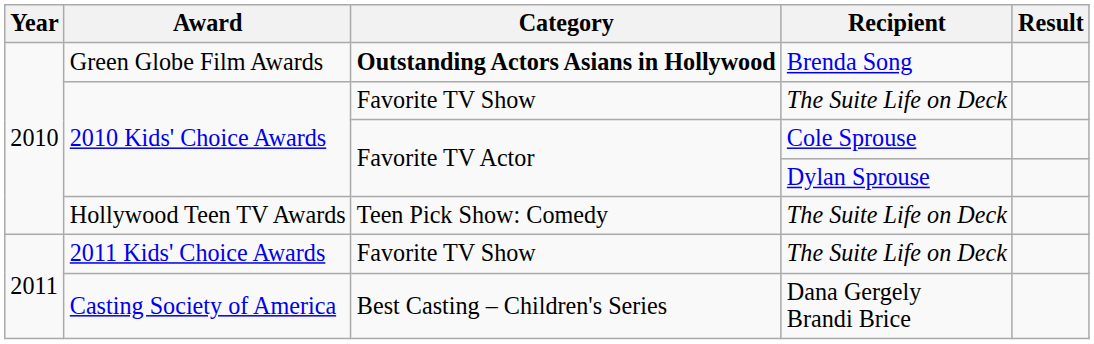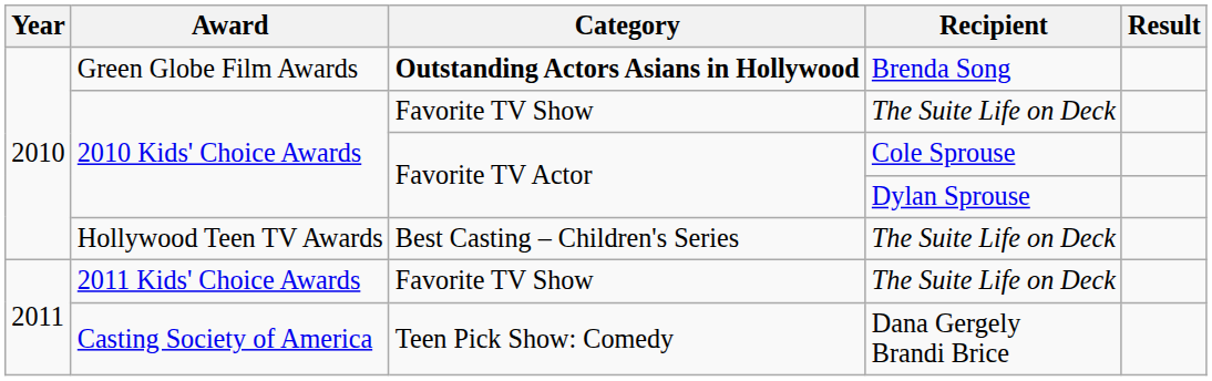Hollywood Teen TV Awards | Category: Teen Pick Show: Comedy -> Best Casting – Children's Series
Casting Society of America | Category: Best Casting – Children's Series -> Teen Pick Show: Comedy
